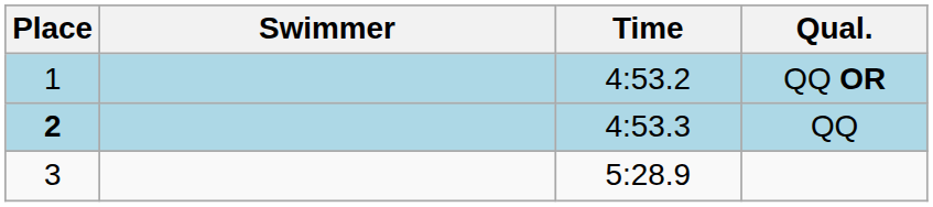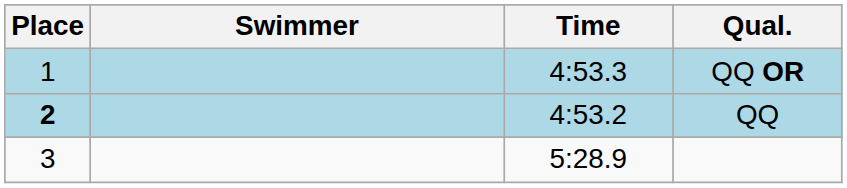QQ OR | Time: 4:53.2 -> 4:53.3
QQ | Time: 4:53.3 -> 4:53.2
